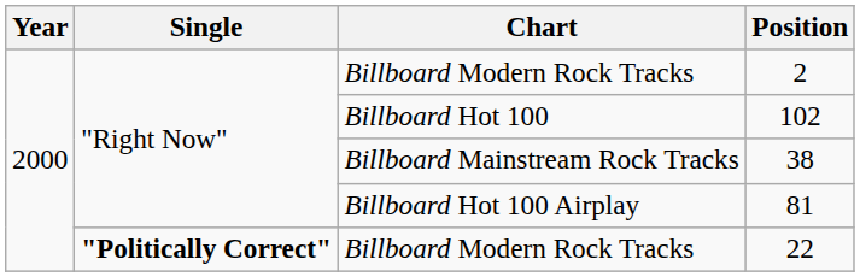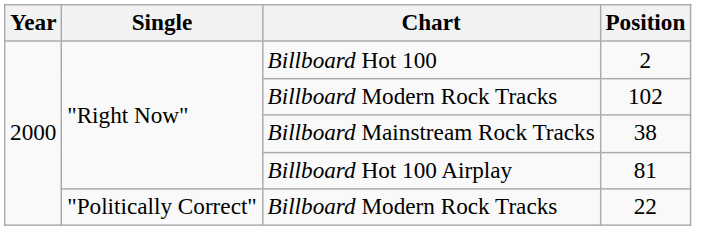2 | Chart: Billboard Modern Rock Tracks -> Billboard Hot 100
102 | Chart: Billboard Hot 100 -> Billboard Modern Rock Tracks
22 | Single: bold -> normal
